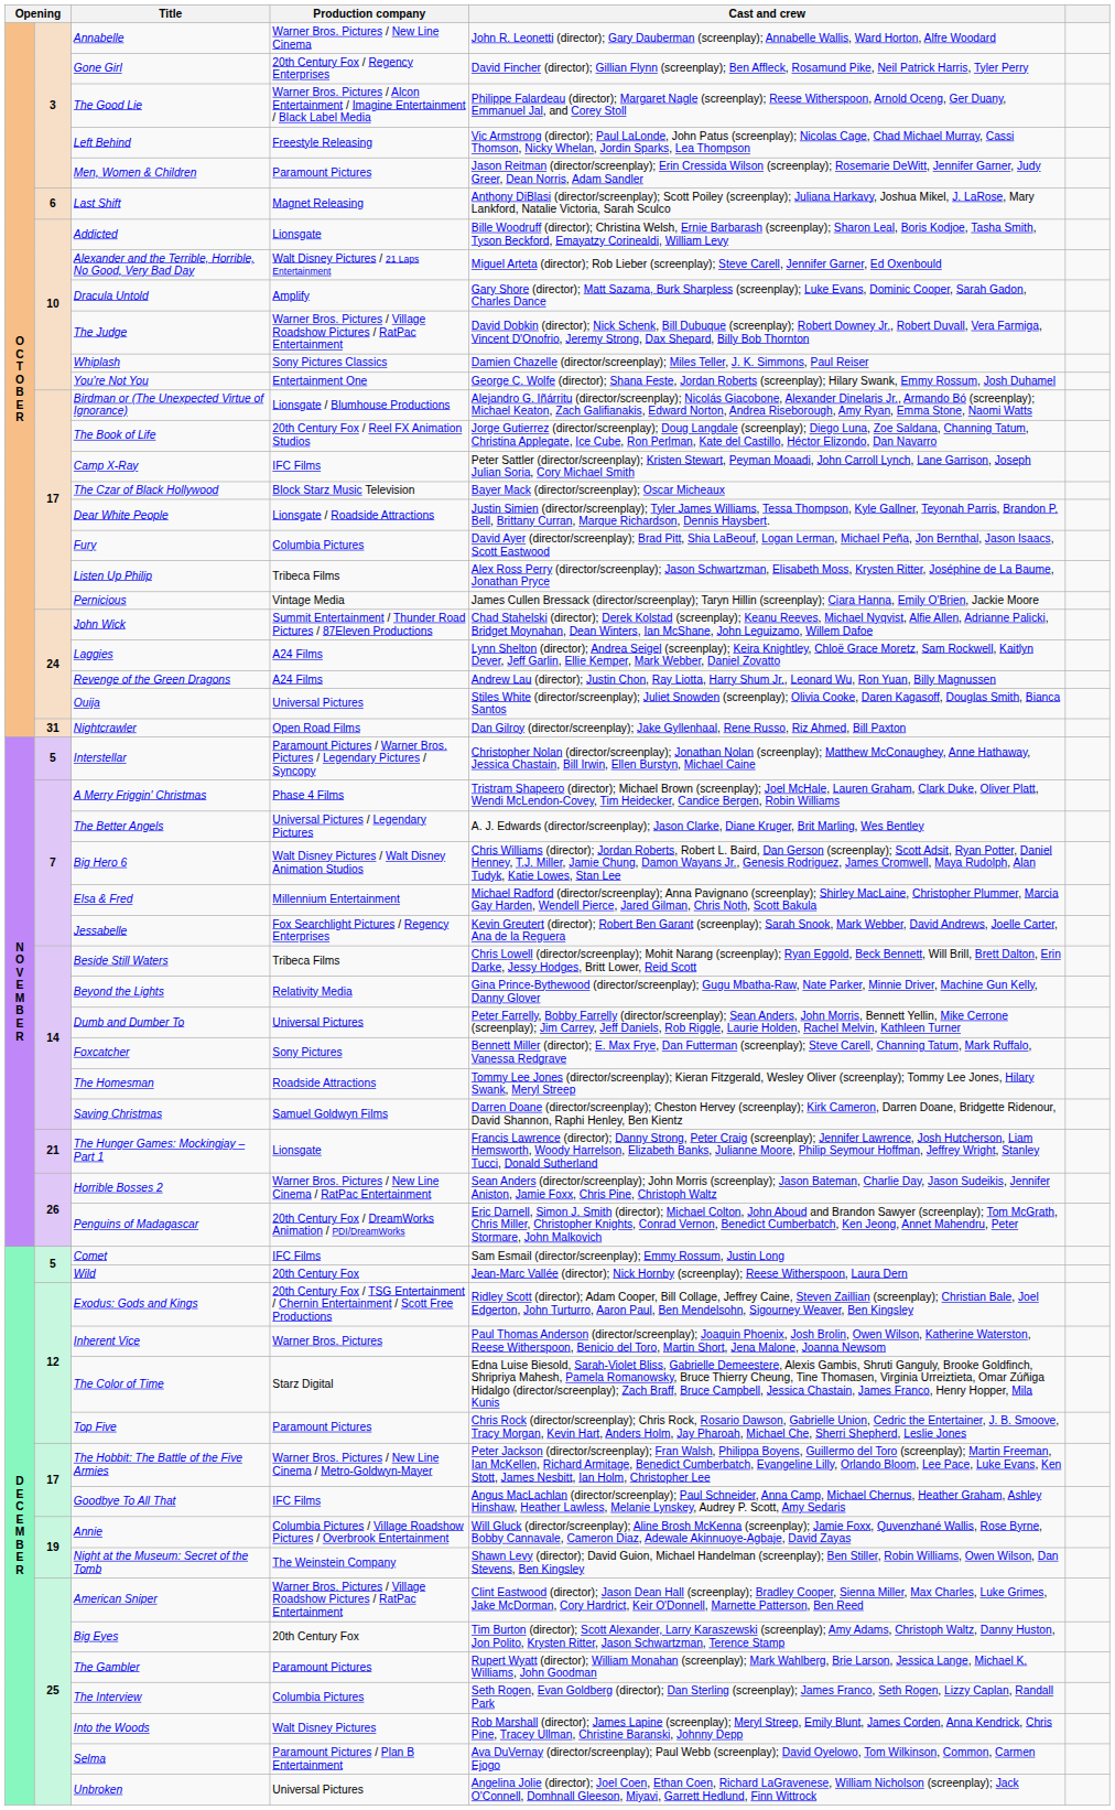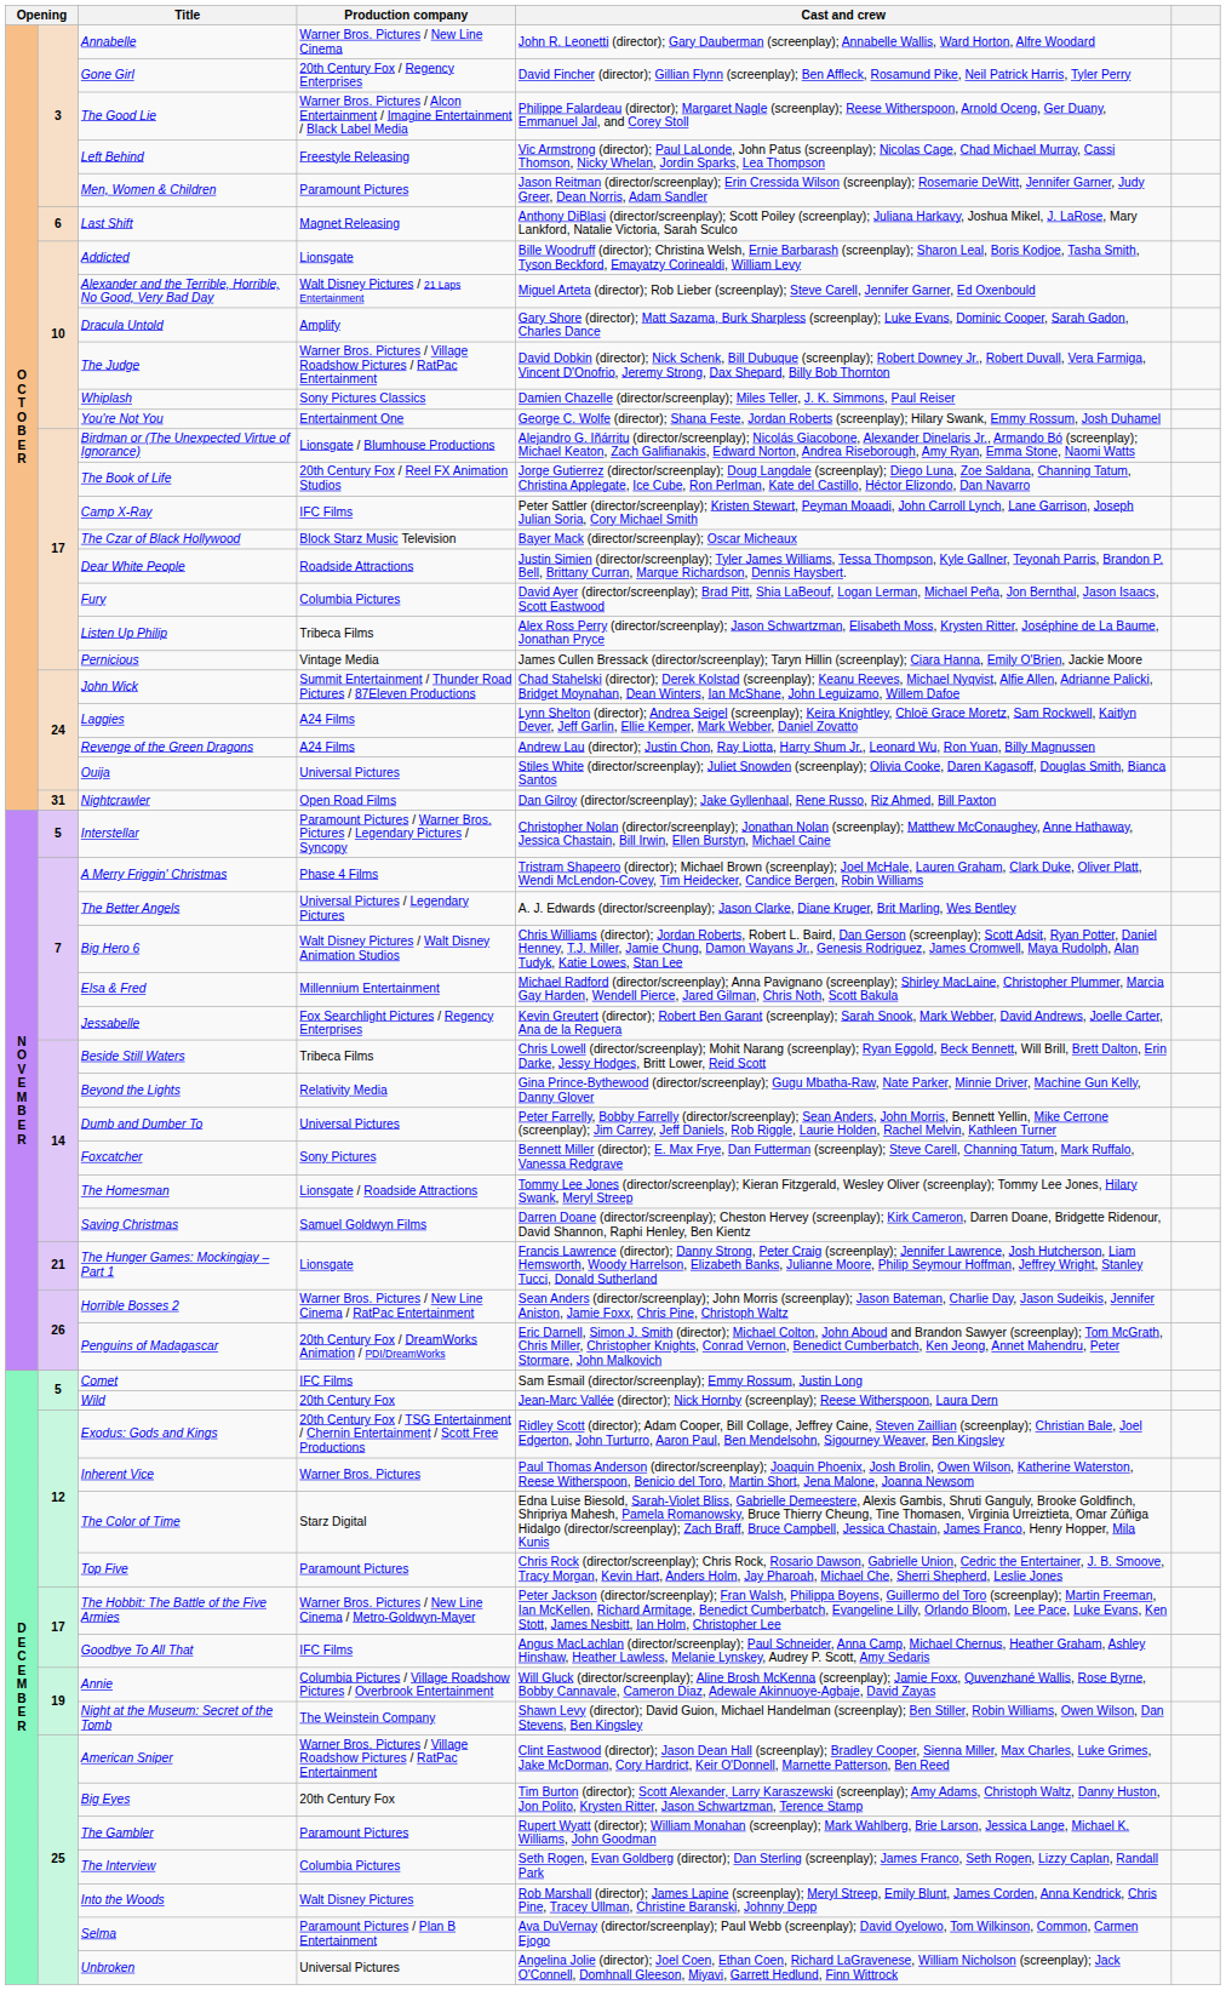Dear White People | Production company: Lionsgate / Roadside Attractions -> Roadside Attractions
The Homesman | Production company: Roadside Attractions -> Lionsgate / Roadside Attractions
